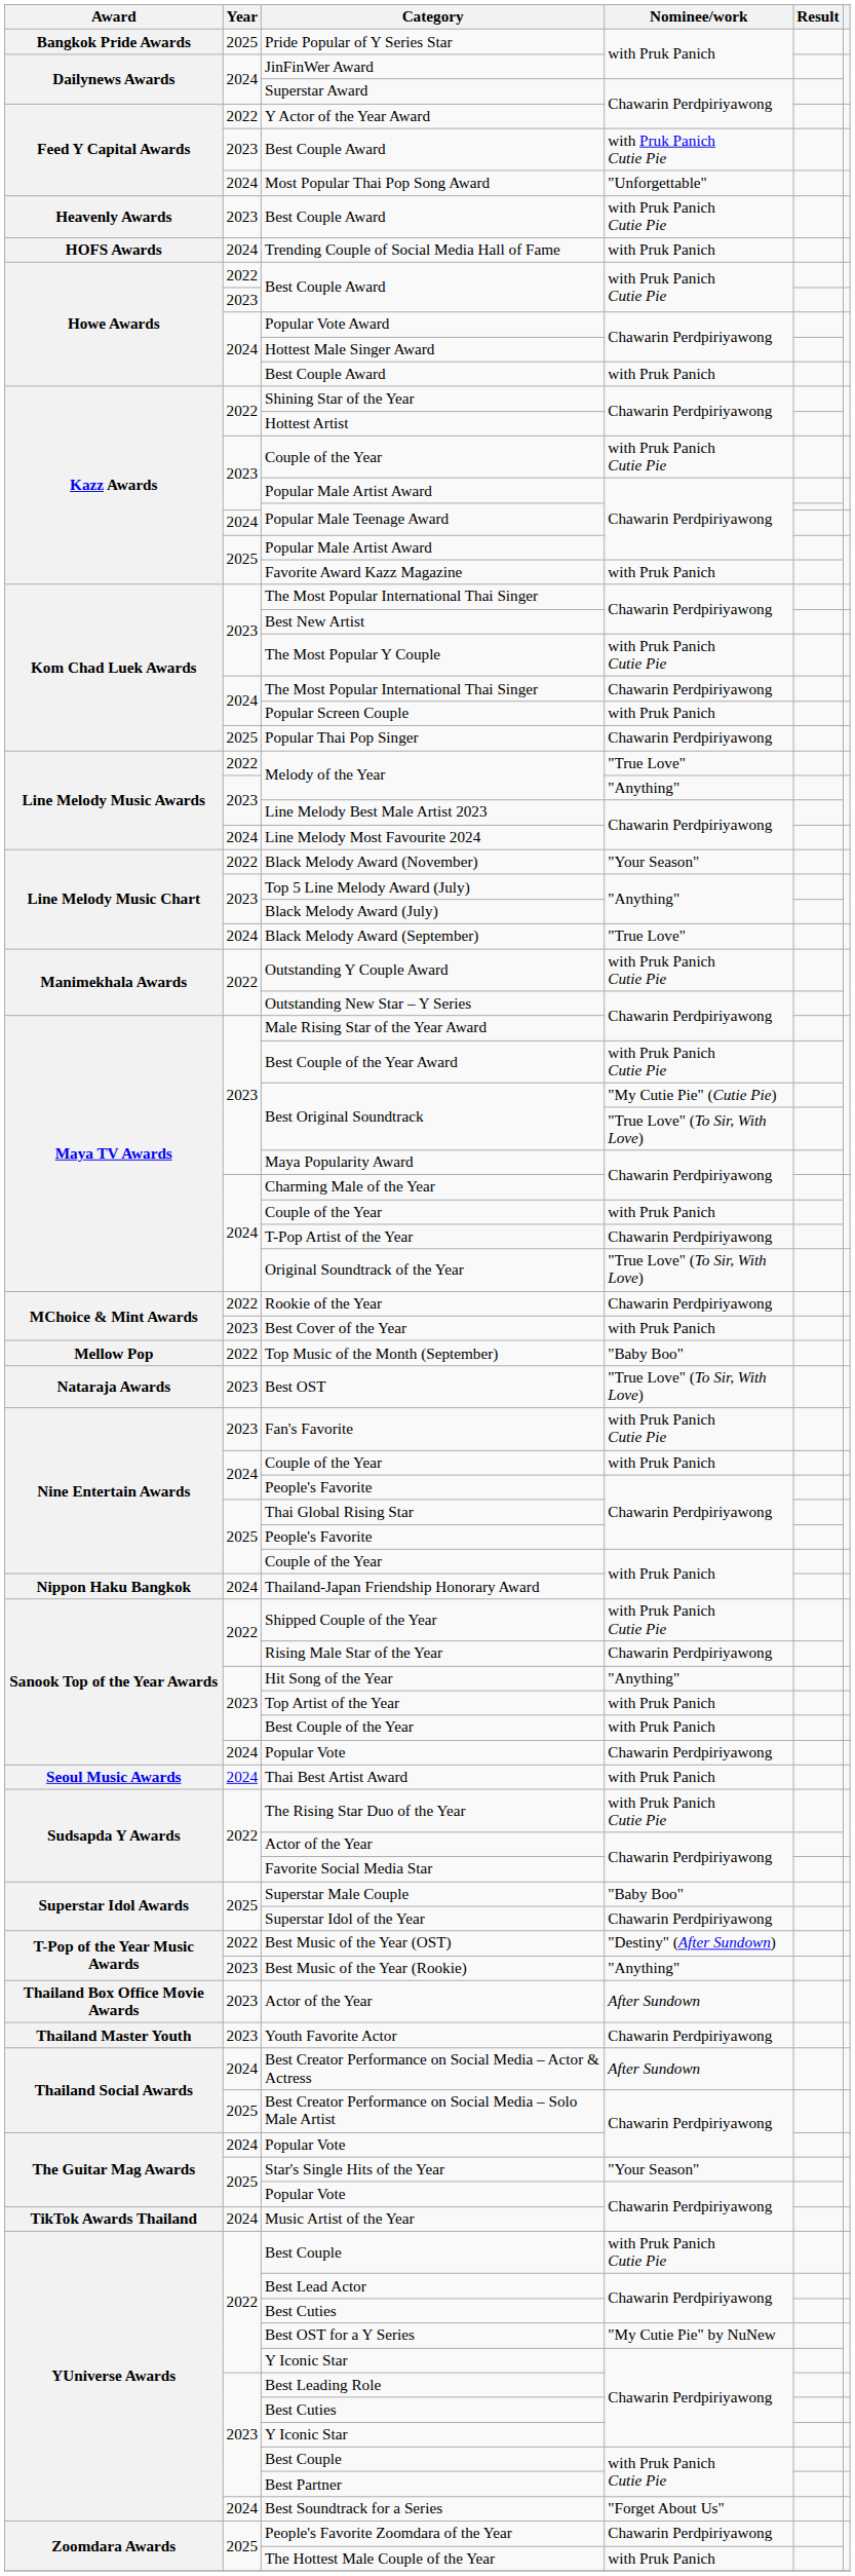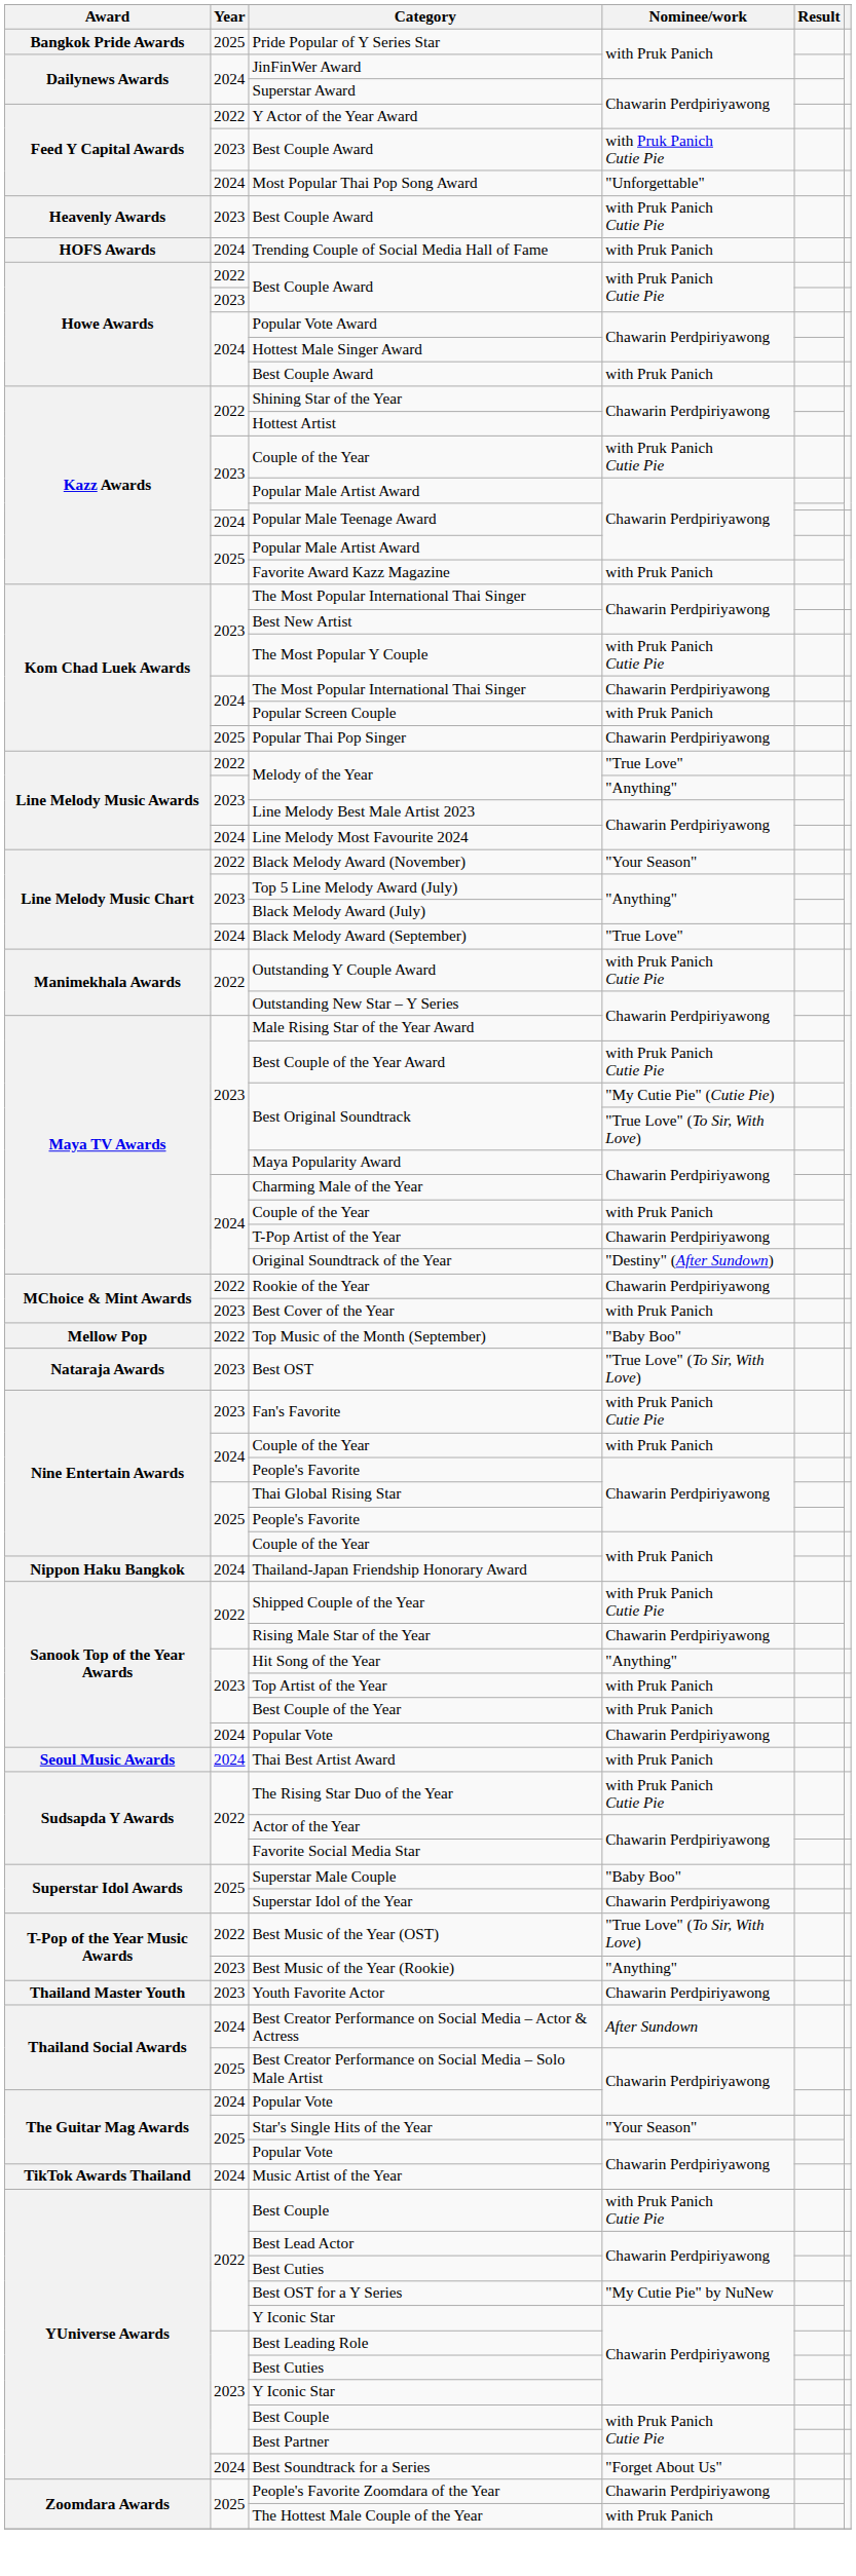Original Soundtrack of the Year | Nominee/work: "True Love" (To Sir, With Love) -> "Destiny" (After Sundown)
Best Music of the Year (OST) | Nominee/work: "Destiny" (After Sundown) -> "True Love" (To Sir, With Love)
- row: Thailand Box Office Movie Awards | 2023 | Actor of the Year | After Sundown
